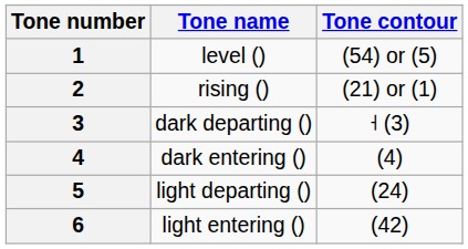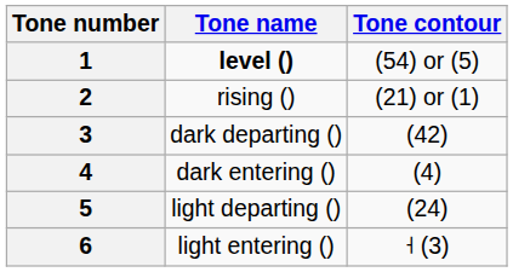1 | Tone name: normal -> bold
3 | Tone contour: ˧ (3) -> (42)
6 | Tone contour: (42) -> ˧ (3)
